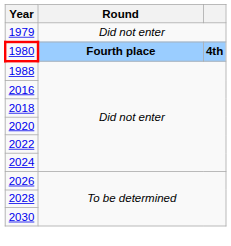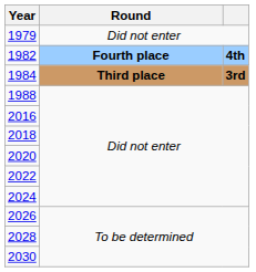- row: 1980 | Fourth place | 4th
+ row: 1982 | Fourth place | 4th
+ row: 1984 | Third place | 3rd
